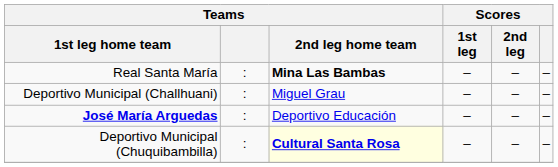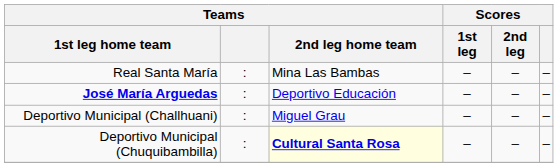Real Santa María | Teams / 2nd leg home team: bold -> normal
rows swapped: José María Arguedas <-> Deportivo Municipal (Challhuani)
